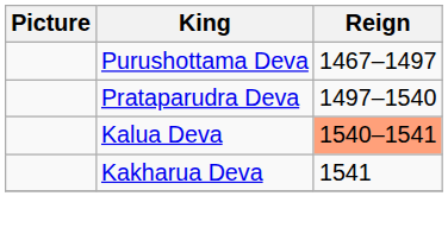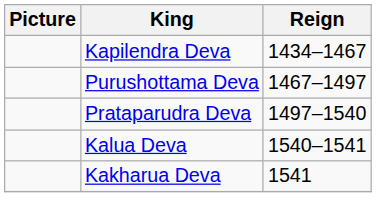+ row: Kapilendra Deva | 1434–1467
Kalua Deva | Reign: lightsalmon background -> no background
